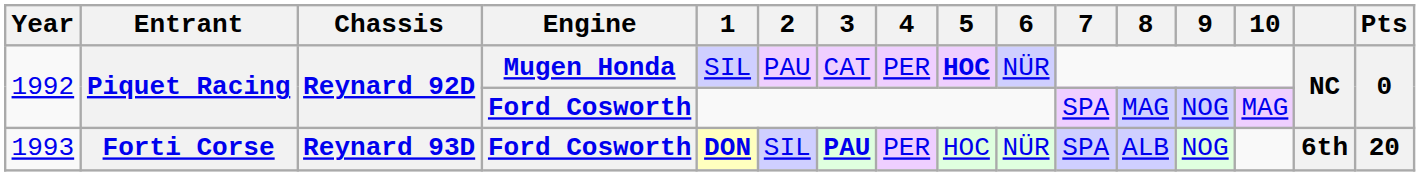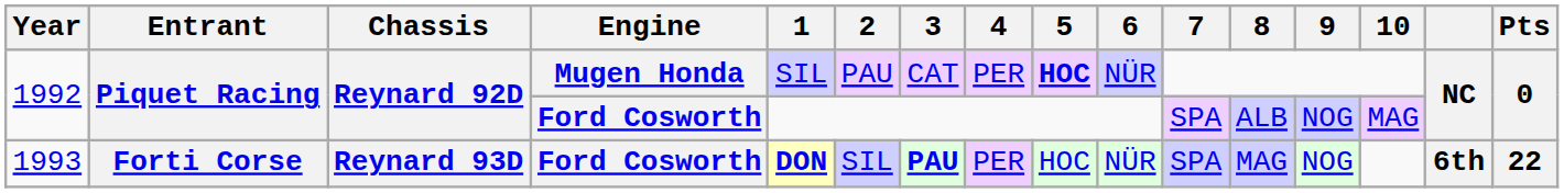1992 / Ford Cosworth | 8: MAG -> ALB
1993 | 8: ALB -> MAG
1993 | Pts: 20 -> 22
